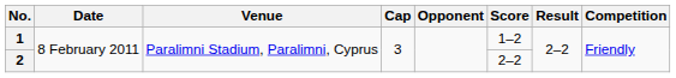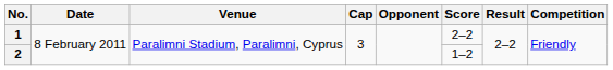1 | Score: 1–2 -> 2–2
2 | Score: 2–2 -> 1–2
